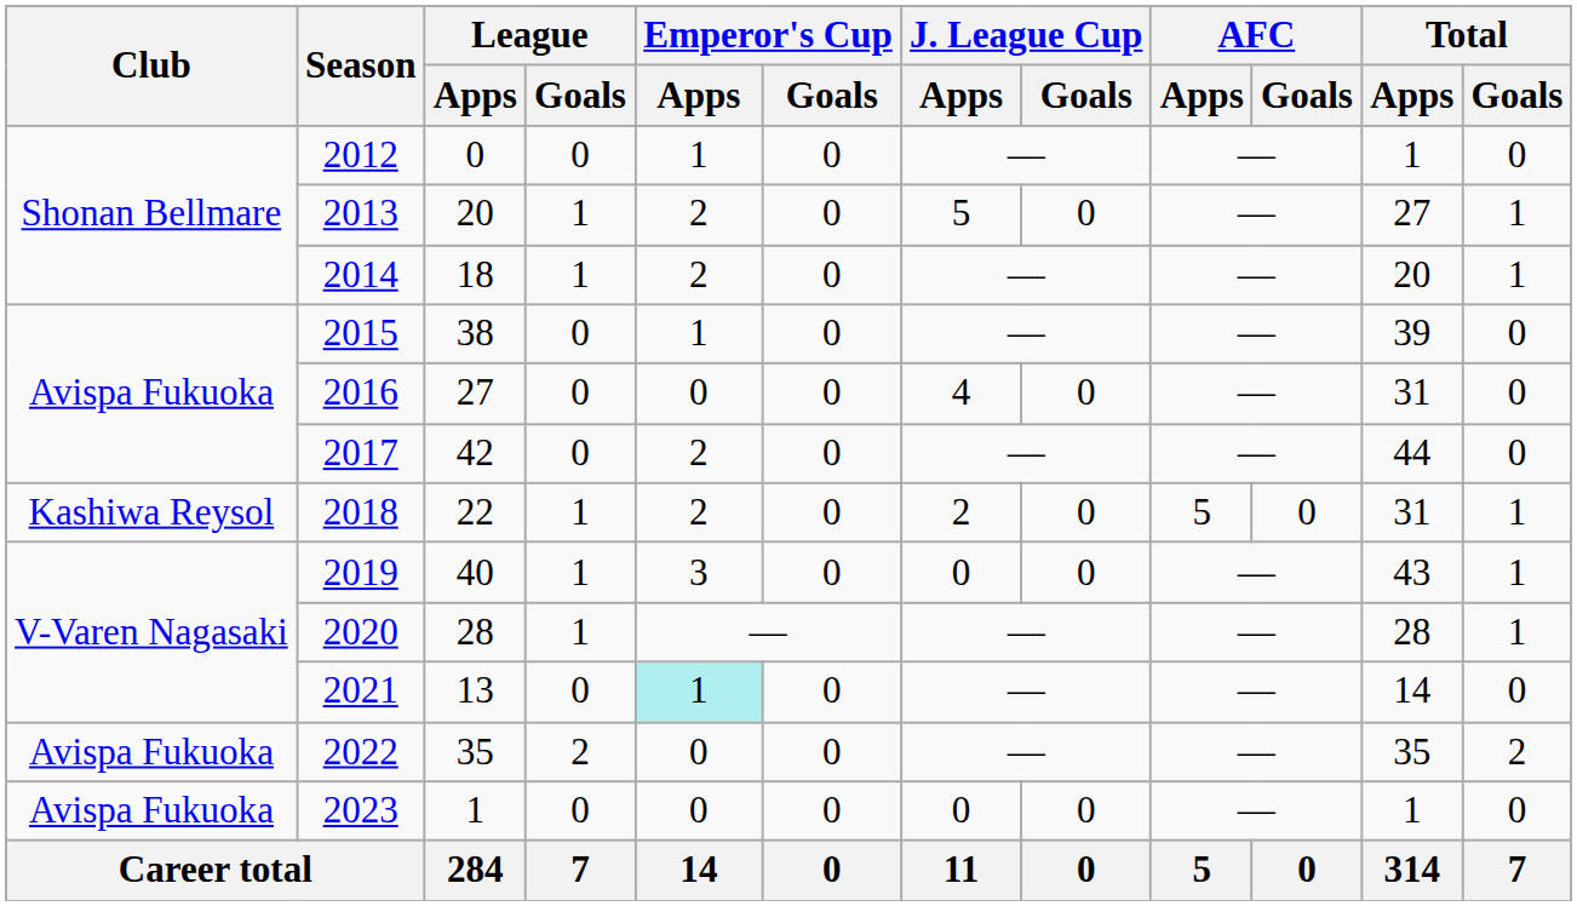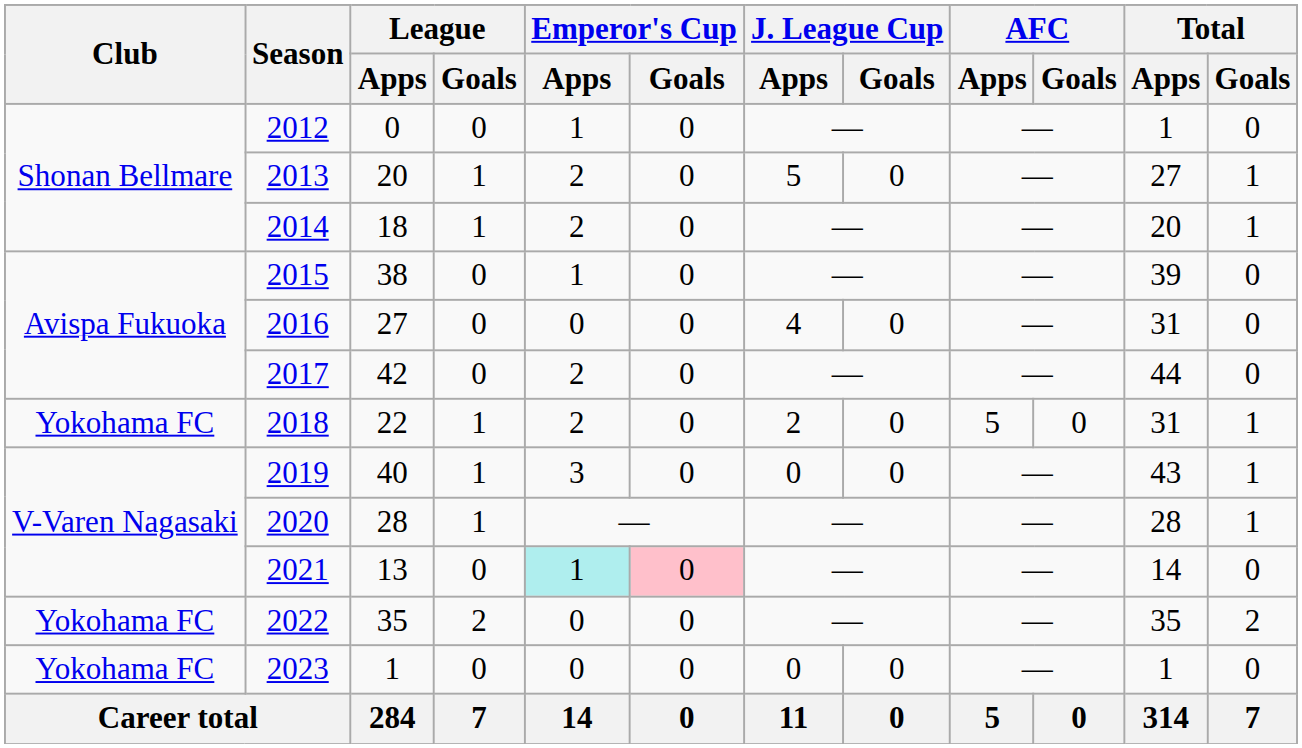2018 | Club: Kashiwa Reysol -> Yokohama FC
2021 | Emperor's Cup / Goals: no background -> pink background
2022 | Club: Avispa Fukuoka -> Yokohama FC
2023 | Club: Avispa Fukuoka -> Yokohama FC
